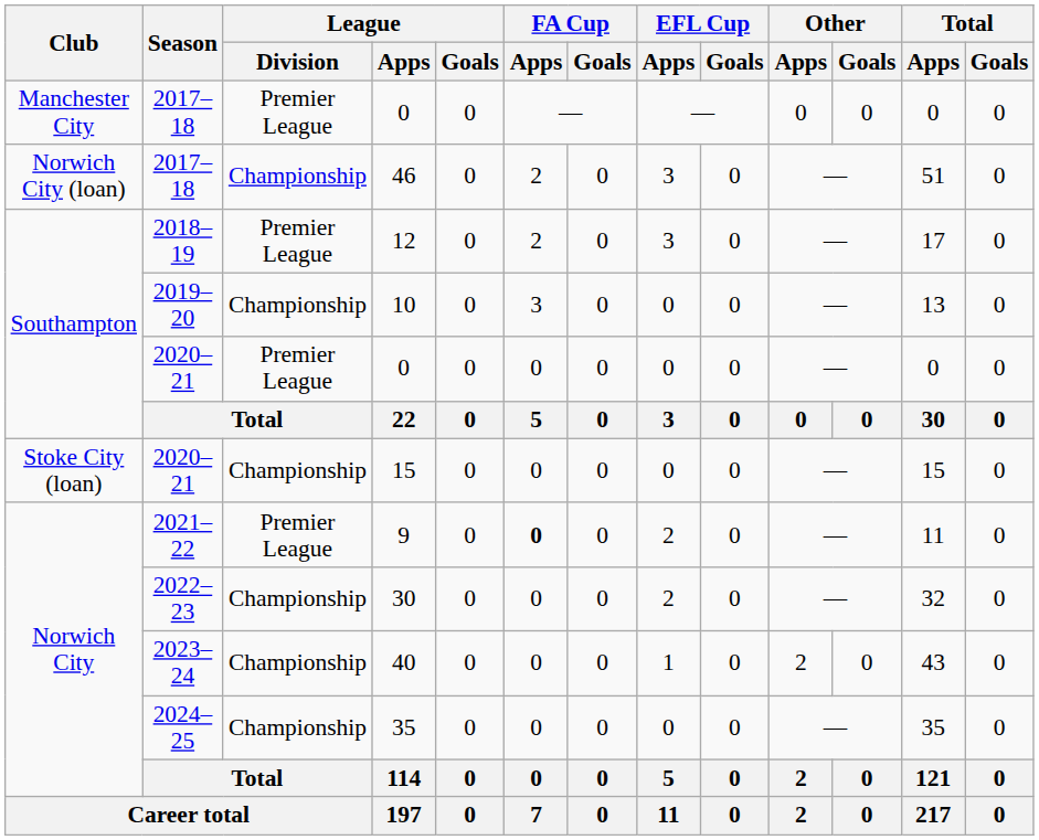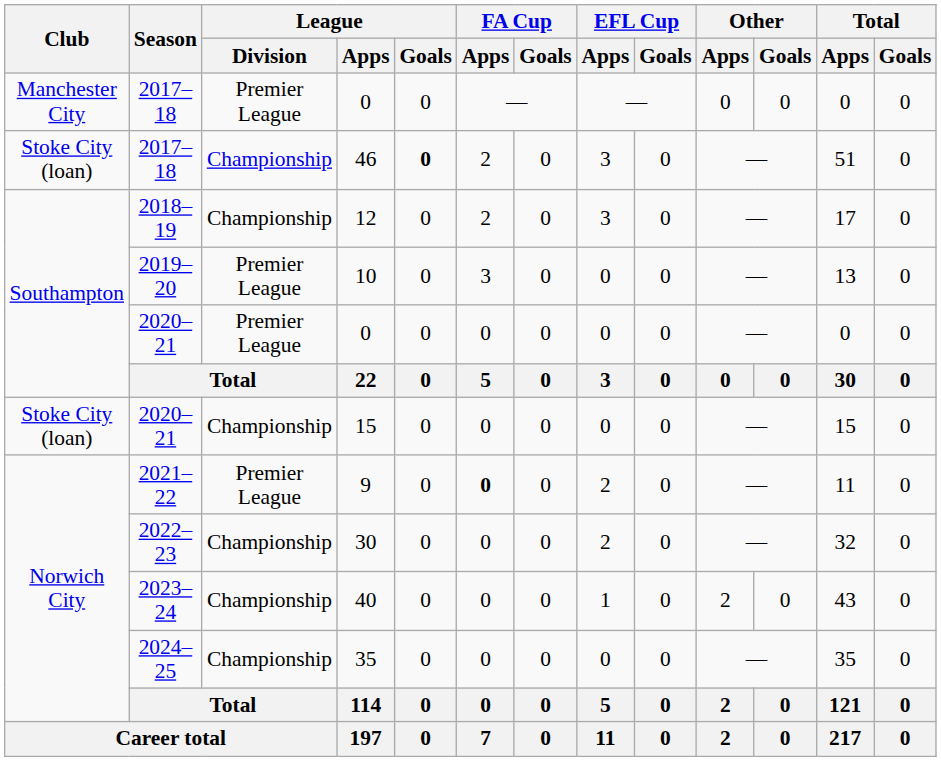46 | Club: Norwich City (loan) -> Stoke City (loan)
46 | League / Goals: normal -> bold
12 | League / Division: Premier League -> Championship
10 | League / Division: Championship -> Premier League
